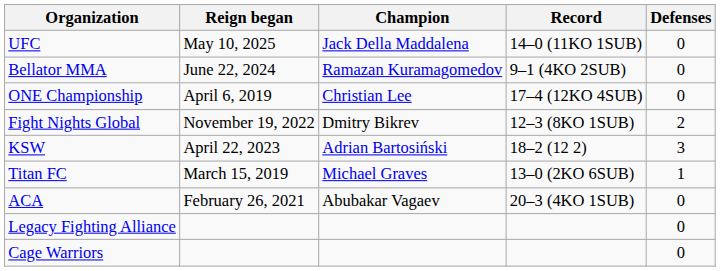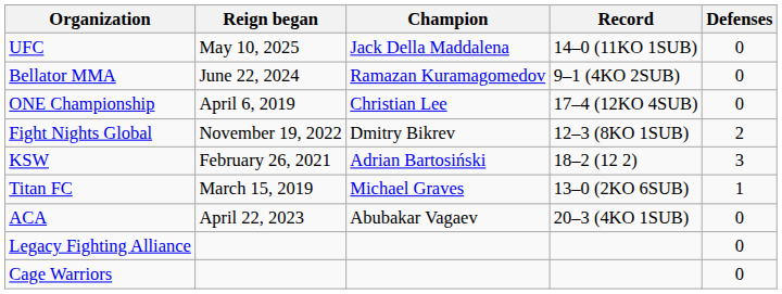KSW | Reign began: April 22, 2023 -> February 26, 2021
ACA | Reign began: February 26, 2021 -> April 22, 2023
